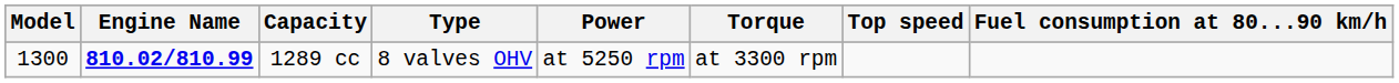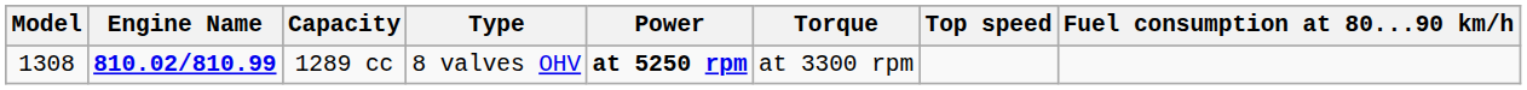1289 cc | Model: 1300 -> 1308
1289 cc | Power: normal -> bold
